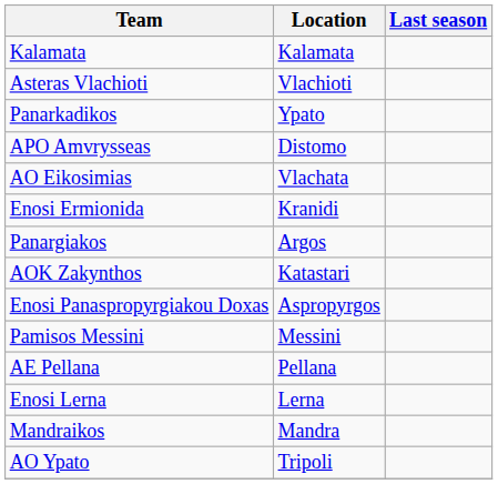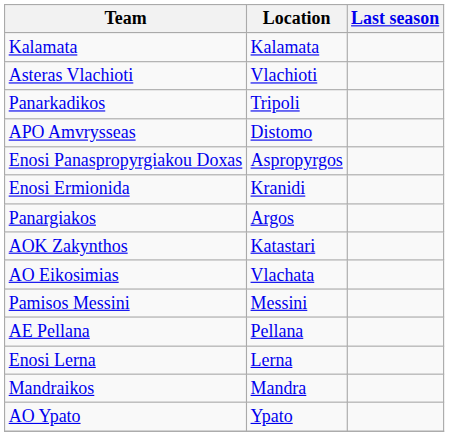Panarkadikos | Location: Ypato -> Tripoli
rows swapped: Enosi Panaspropyrgiakou Doxas <-> AO Eikosimias
AO Ypato | Location: Tripoli -> Ypato
